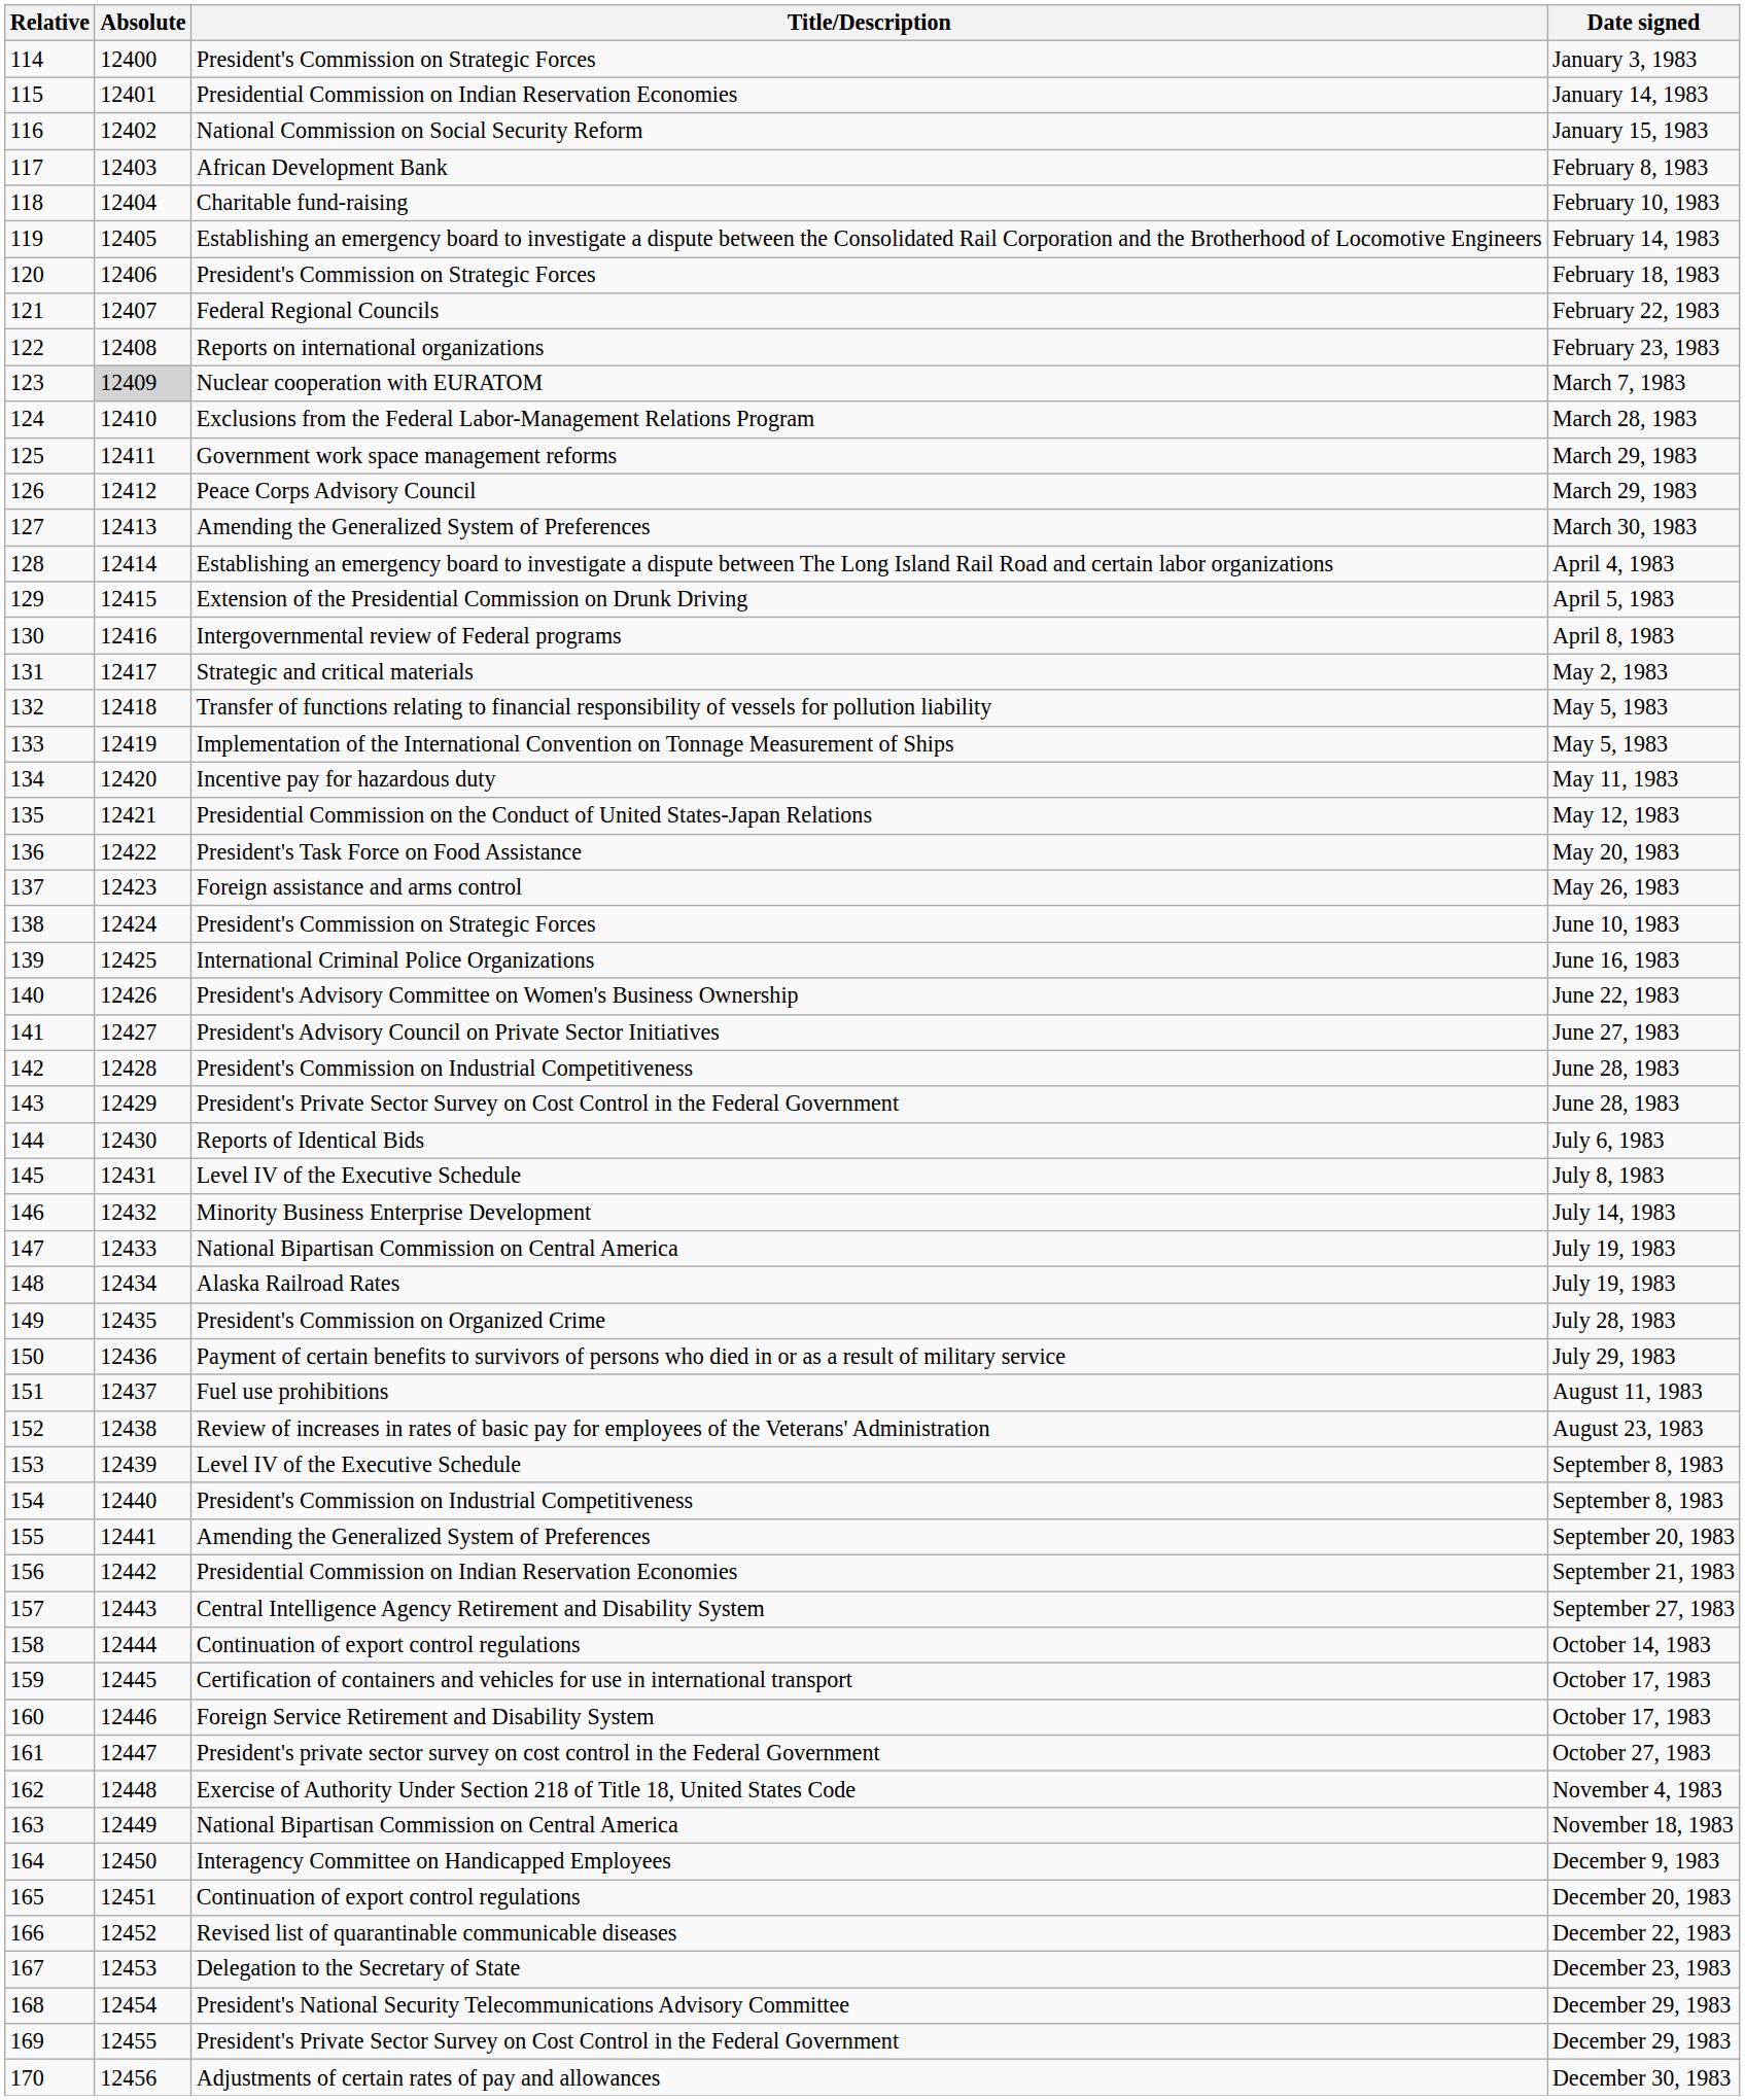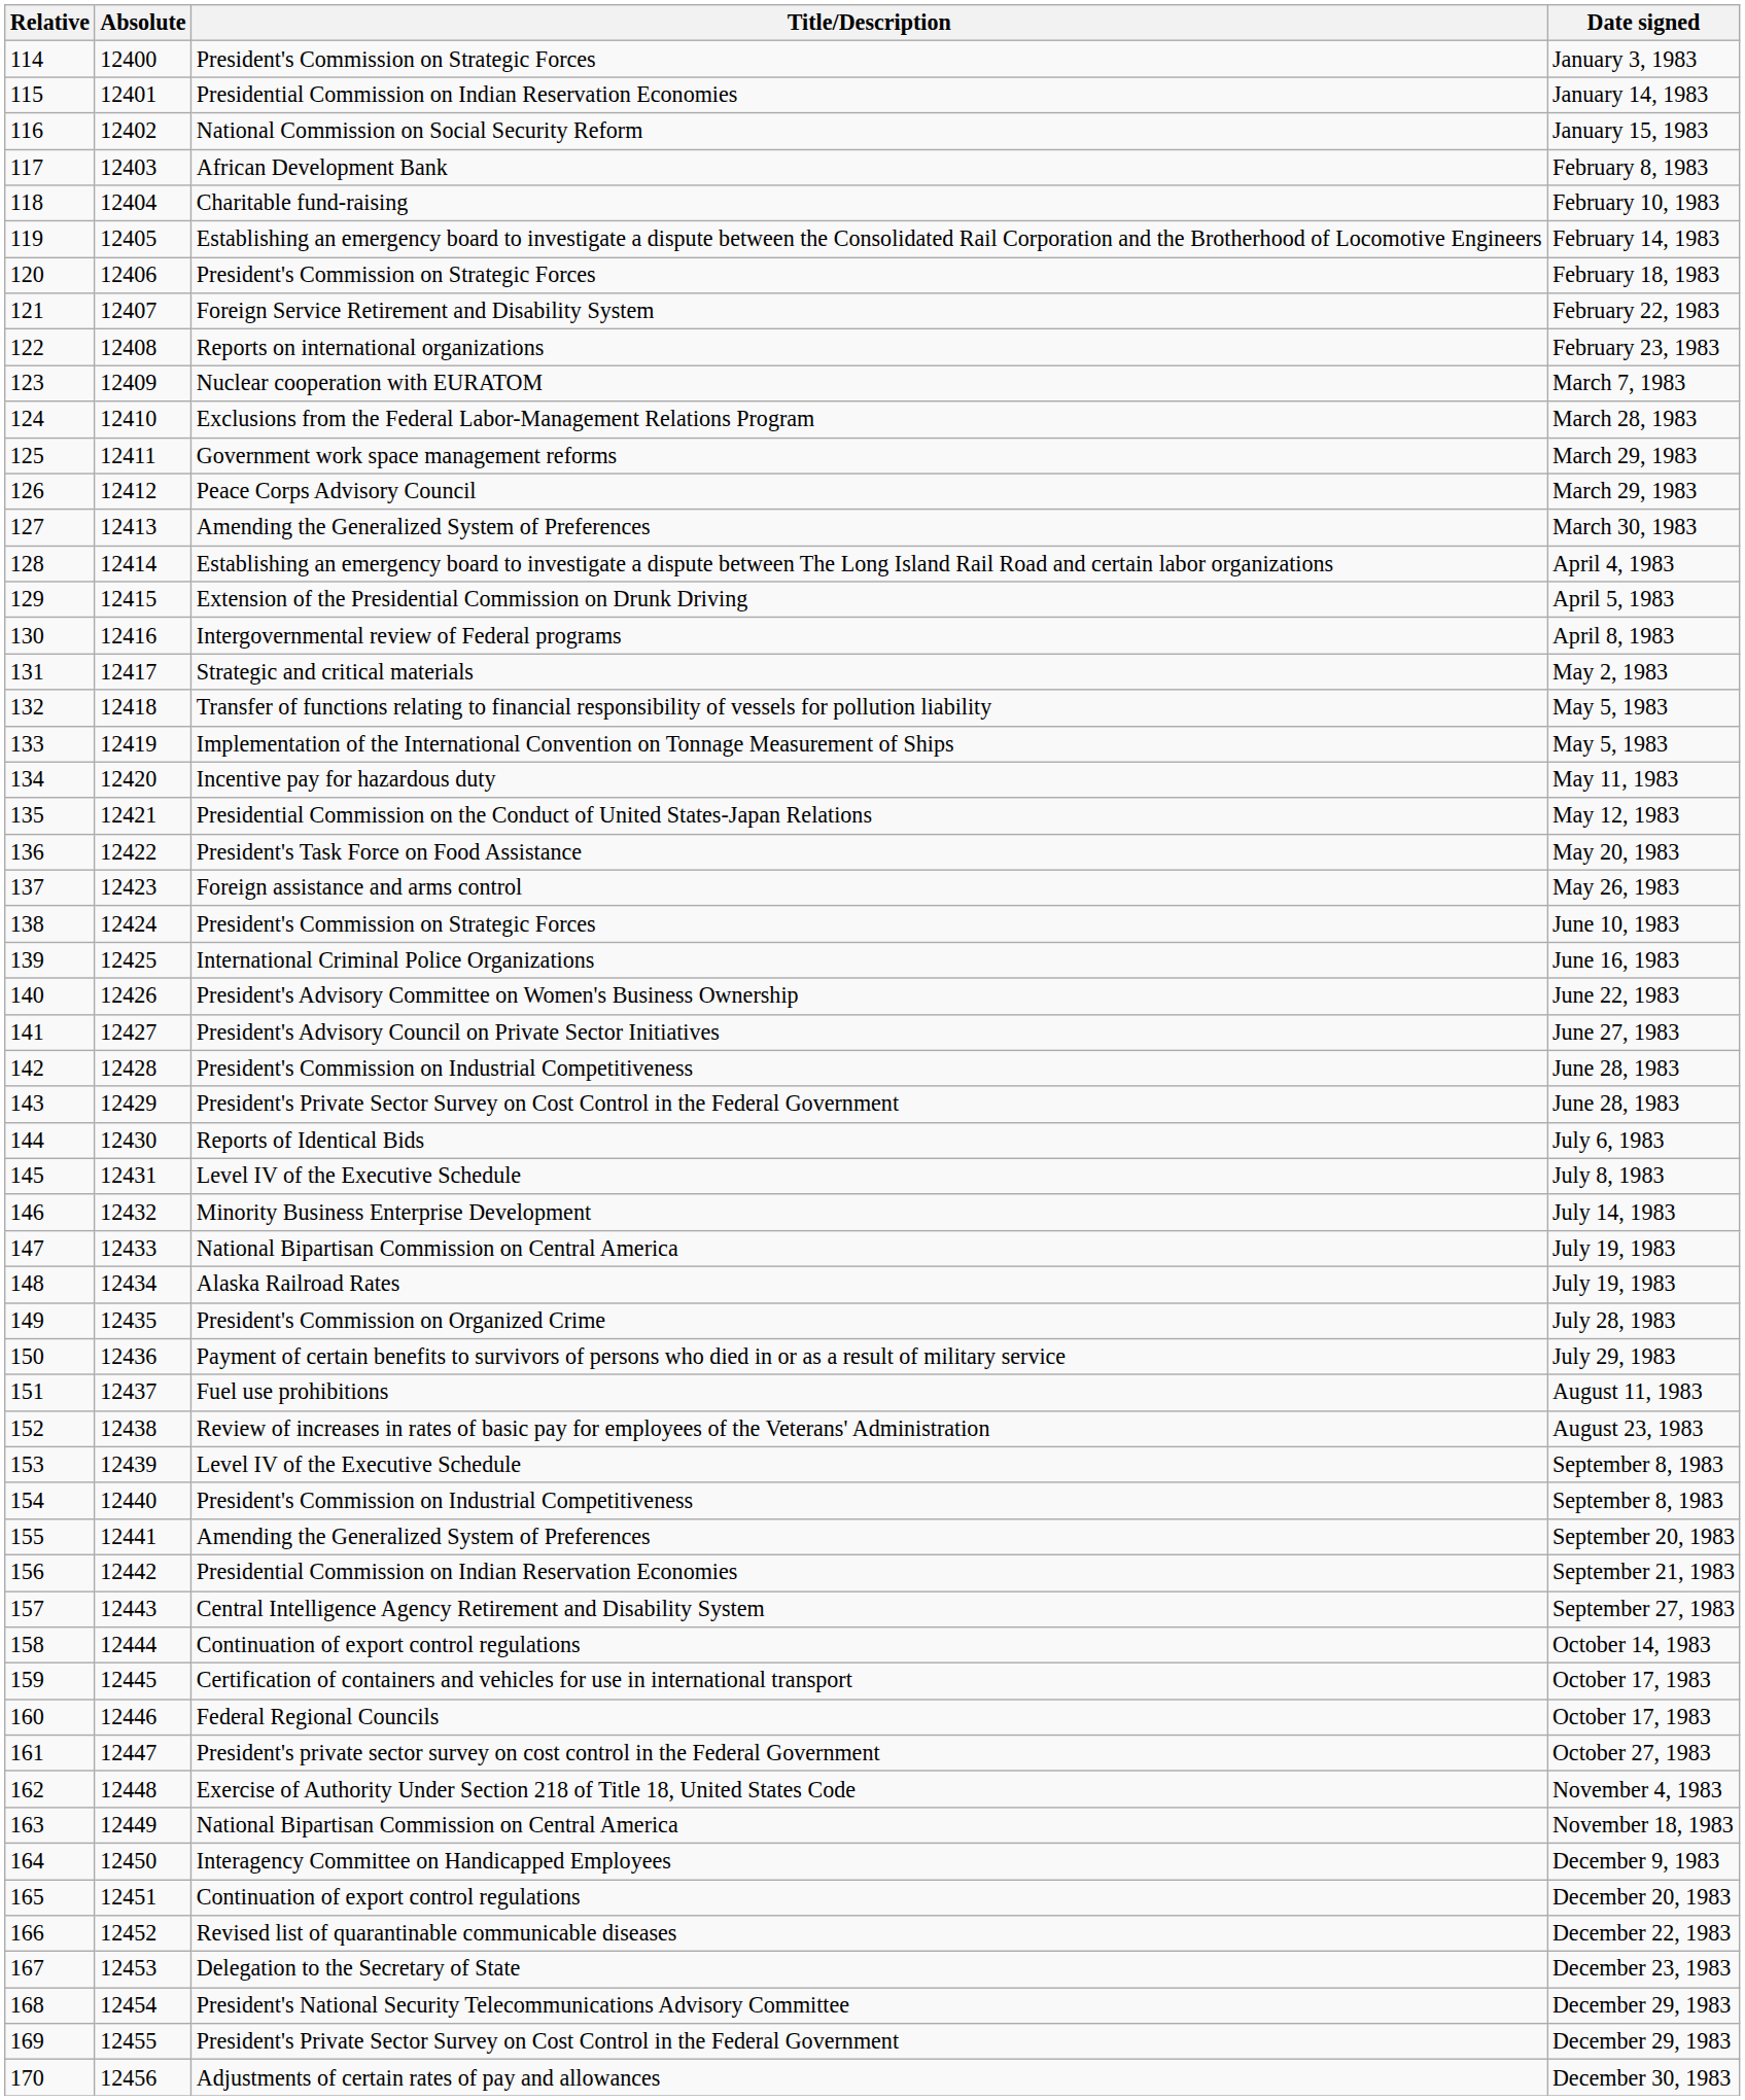121 | Title/Description: Federal Regional Councils -> Foreign Service Retirement and Disability System
123 | Absolute: lightgrey background -> no background
160 | Title/Description: Foreign Service Retirement and Disability System -> Federal Regional Councils
